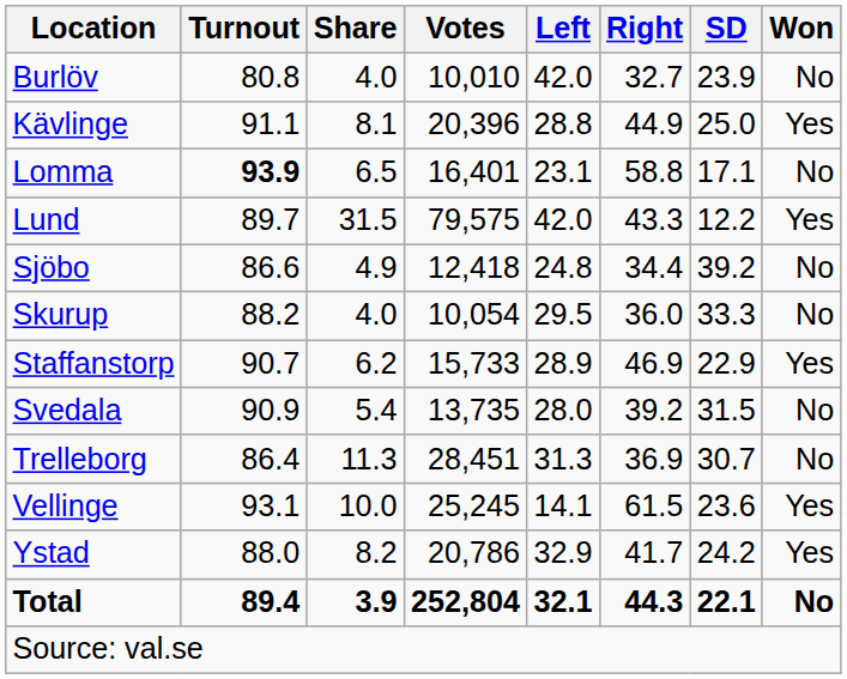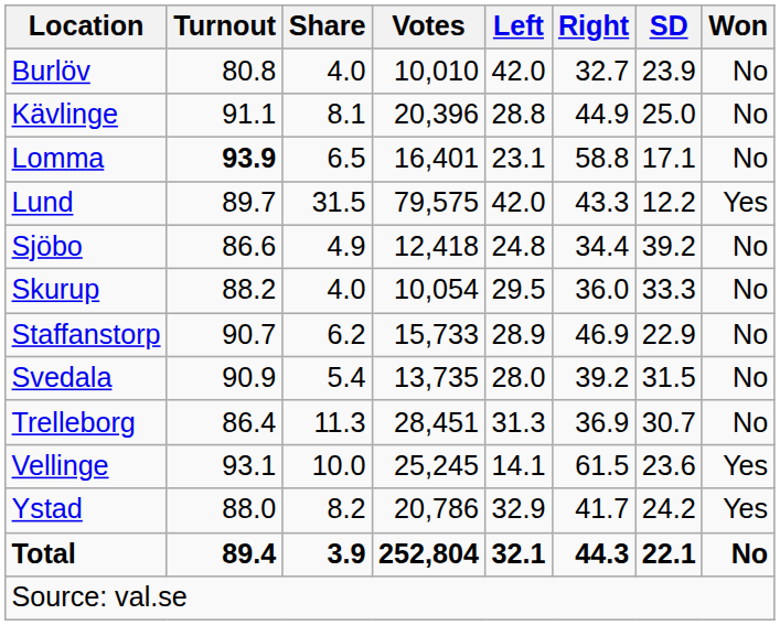Kävlinge | Won: Yes -> No
Staffanstorp | Won: Yes -> No
